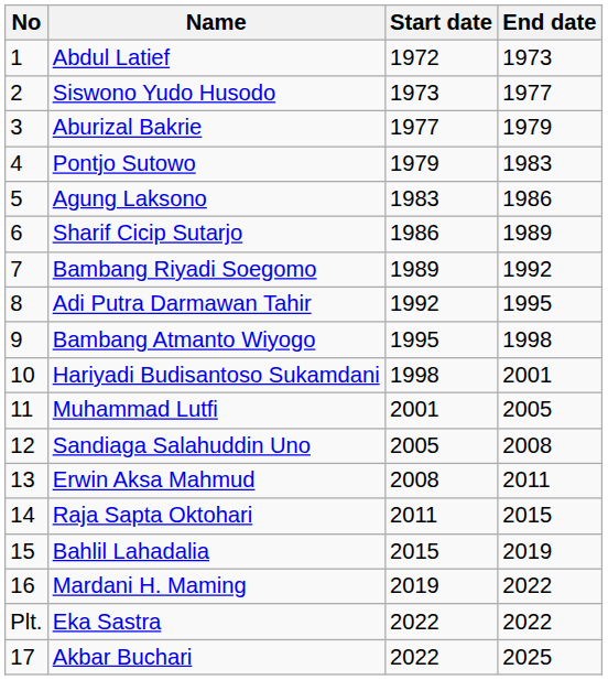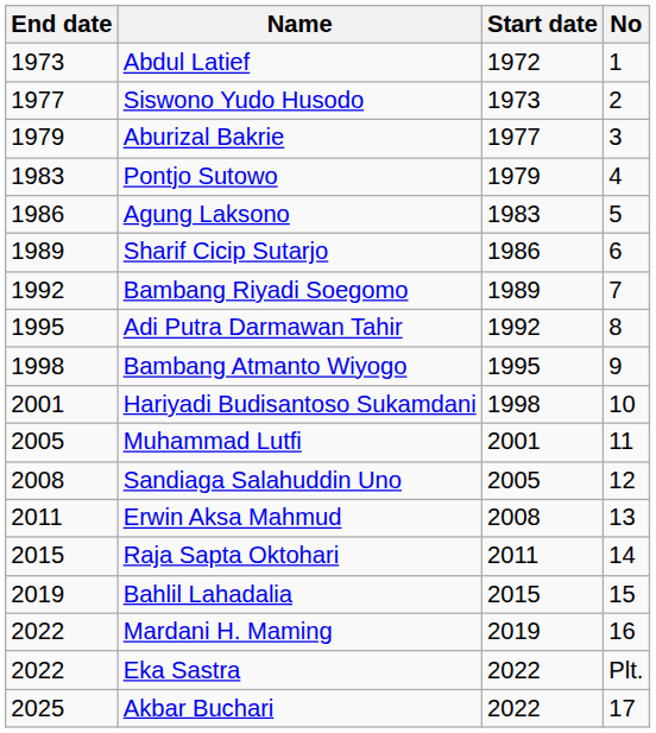columns swapped: No <-> End date
